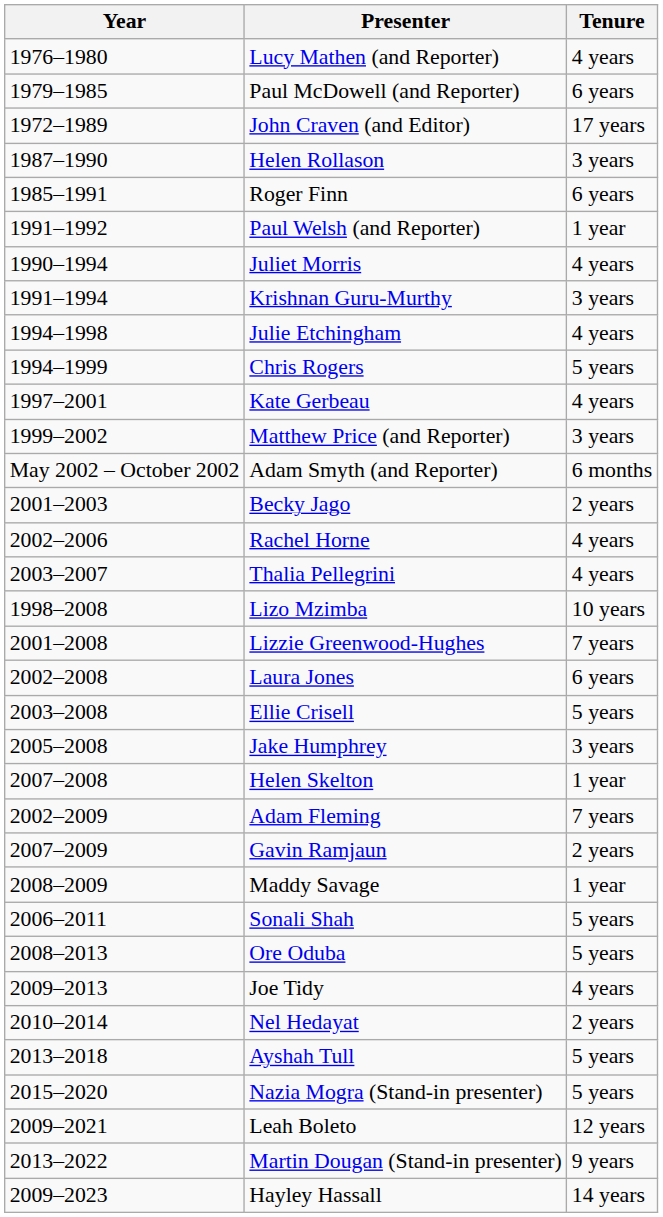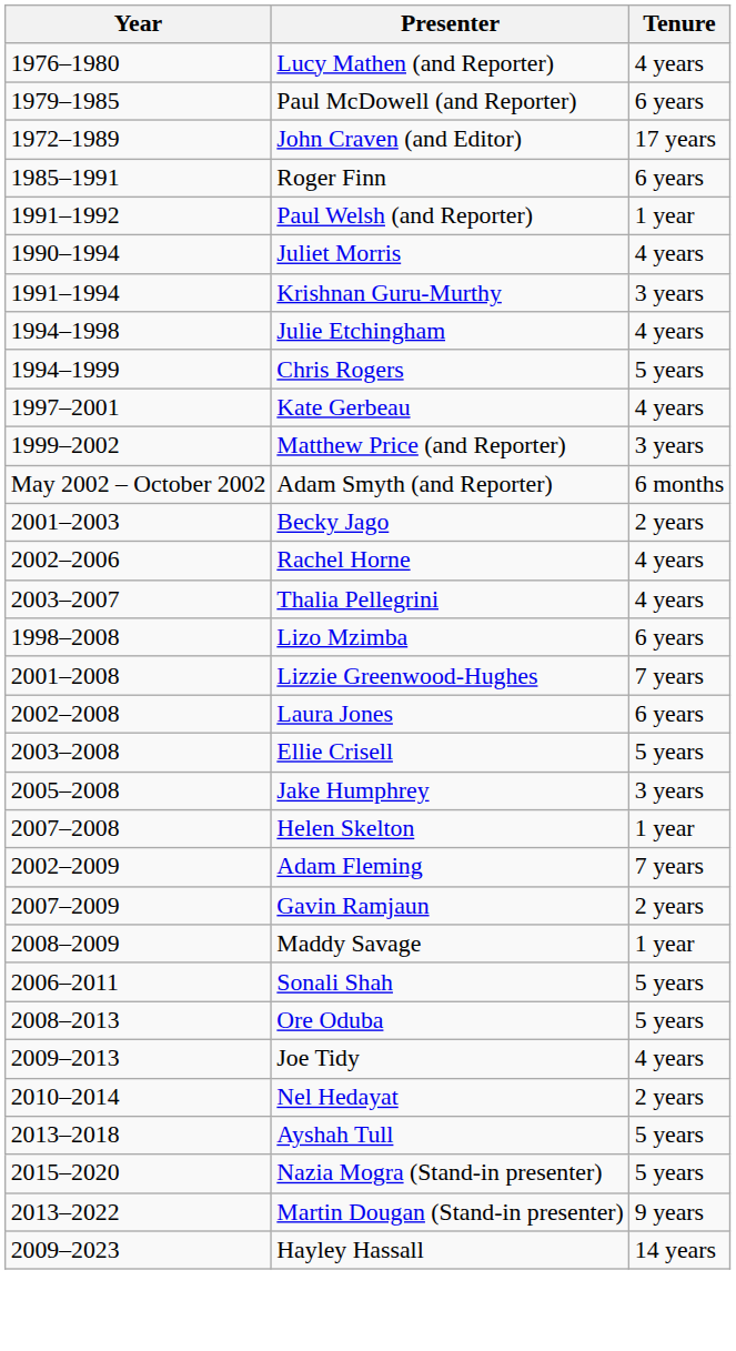- row: 1987–1990 | Helen Rollason | 3 years
Lizo Mzimba | Tenure: 10 years -> 6 years
- row: 2009–2021 | Leah Boleto | 12 years
